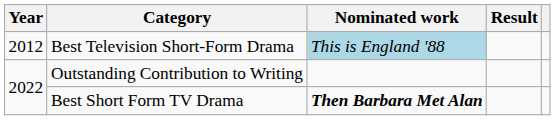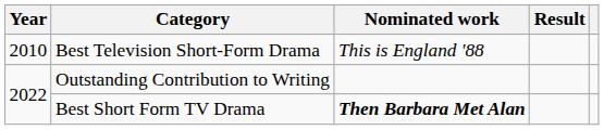Best Television Short-Form Drama | Year: 2012 -> 2010
Best Television Short-Form Drama | Nominated work: lightblue background -> no background
